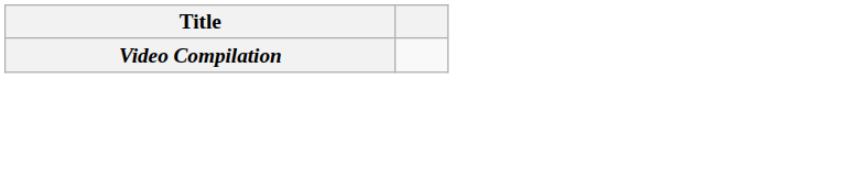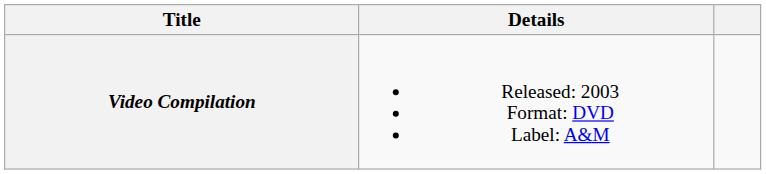+ column: Details | Released: 2003 Format: DVD Label: A&M
